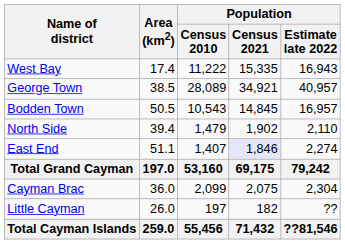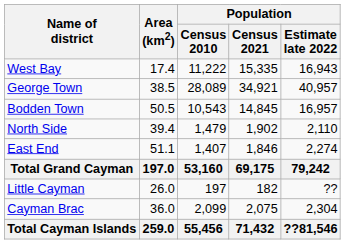East End | Population / Census 2021: lavender background -> no background
rows swapped: Little Cayman <-> Cayman Brac
